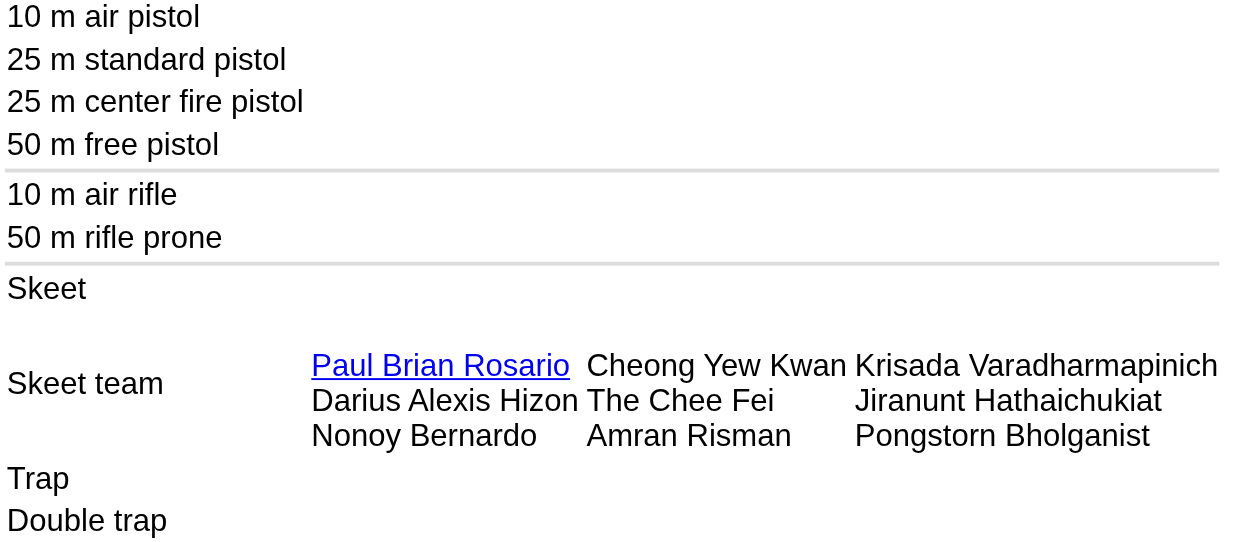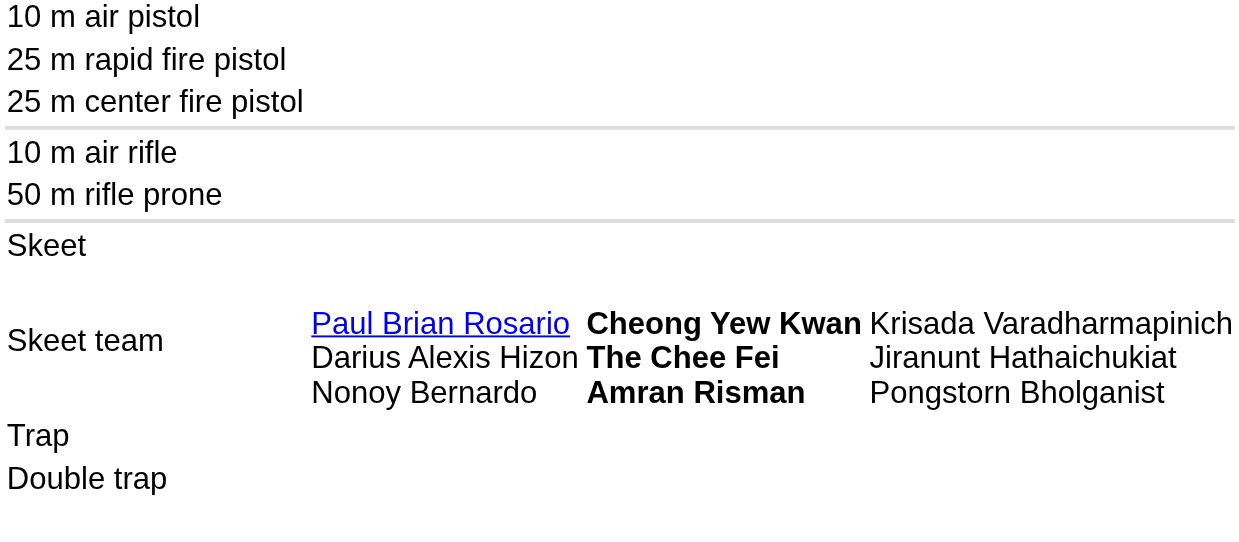- row: 25 m standard pistol
+ row: 25 m rapid fire pistol
- row: 50 m free pistol
Skeet team | column 3: normal -> bold
